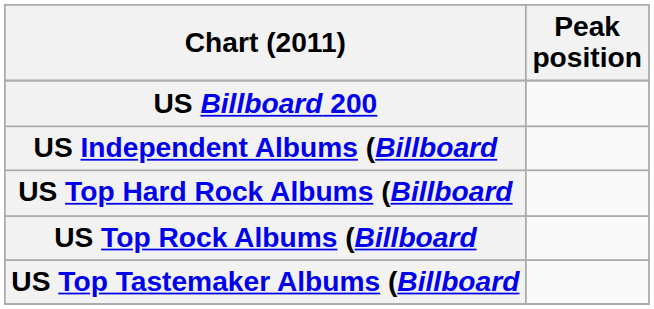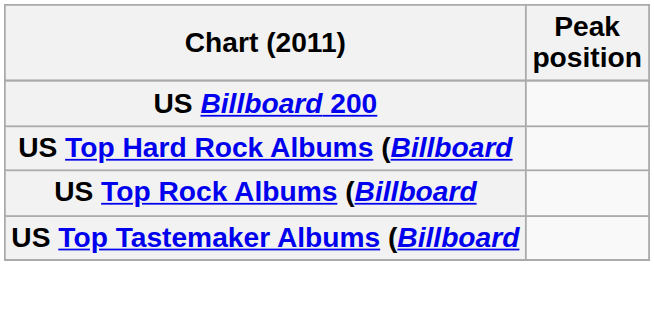- row: US Independent Albums (Billboard
